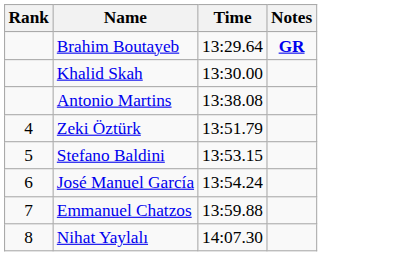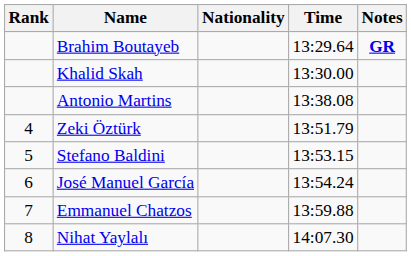+ column: Nationality
